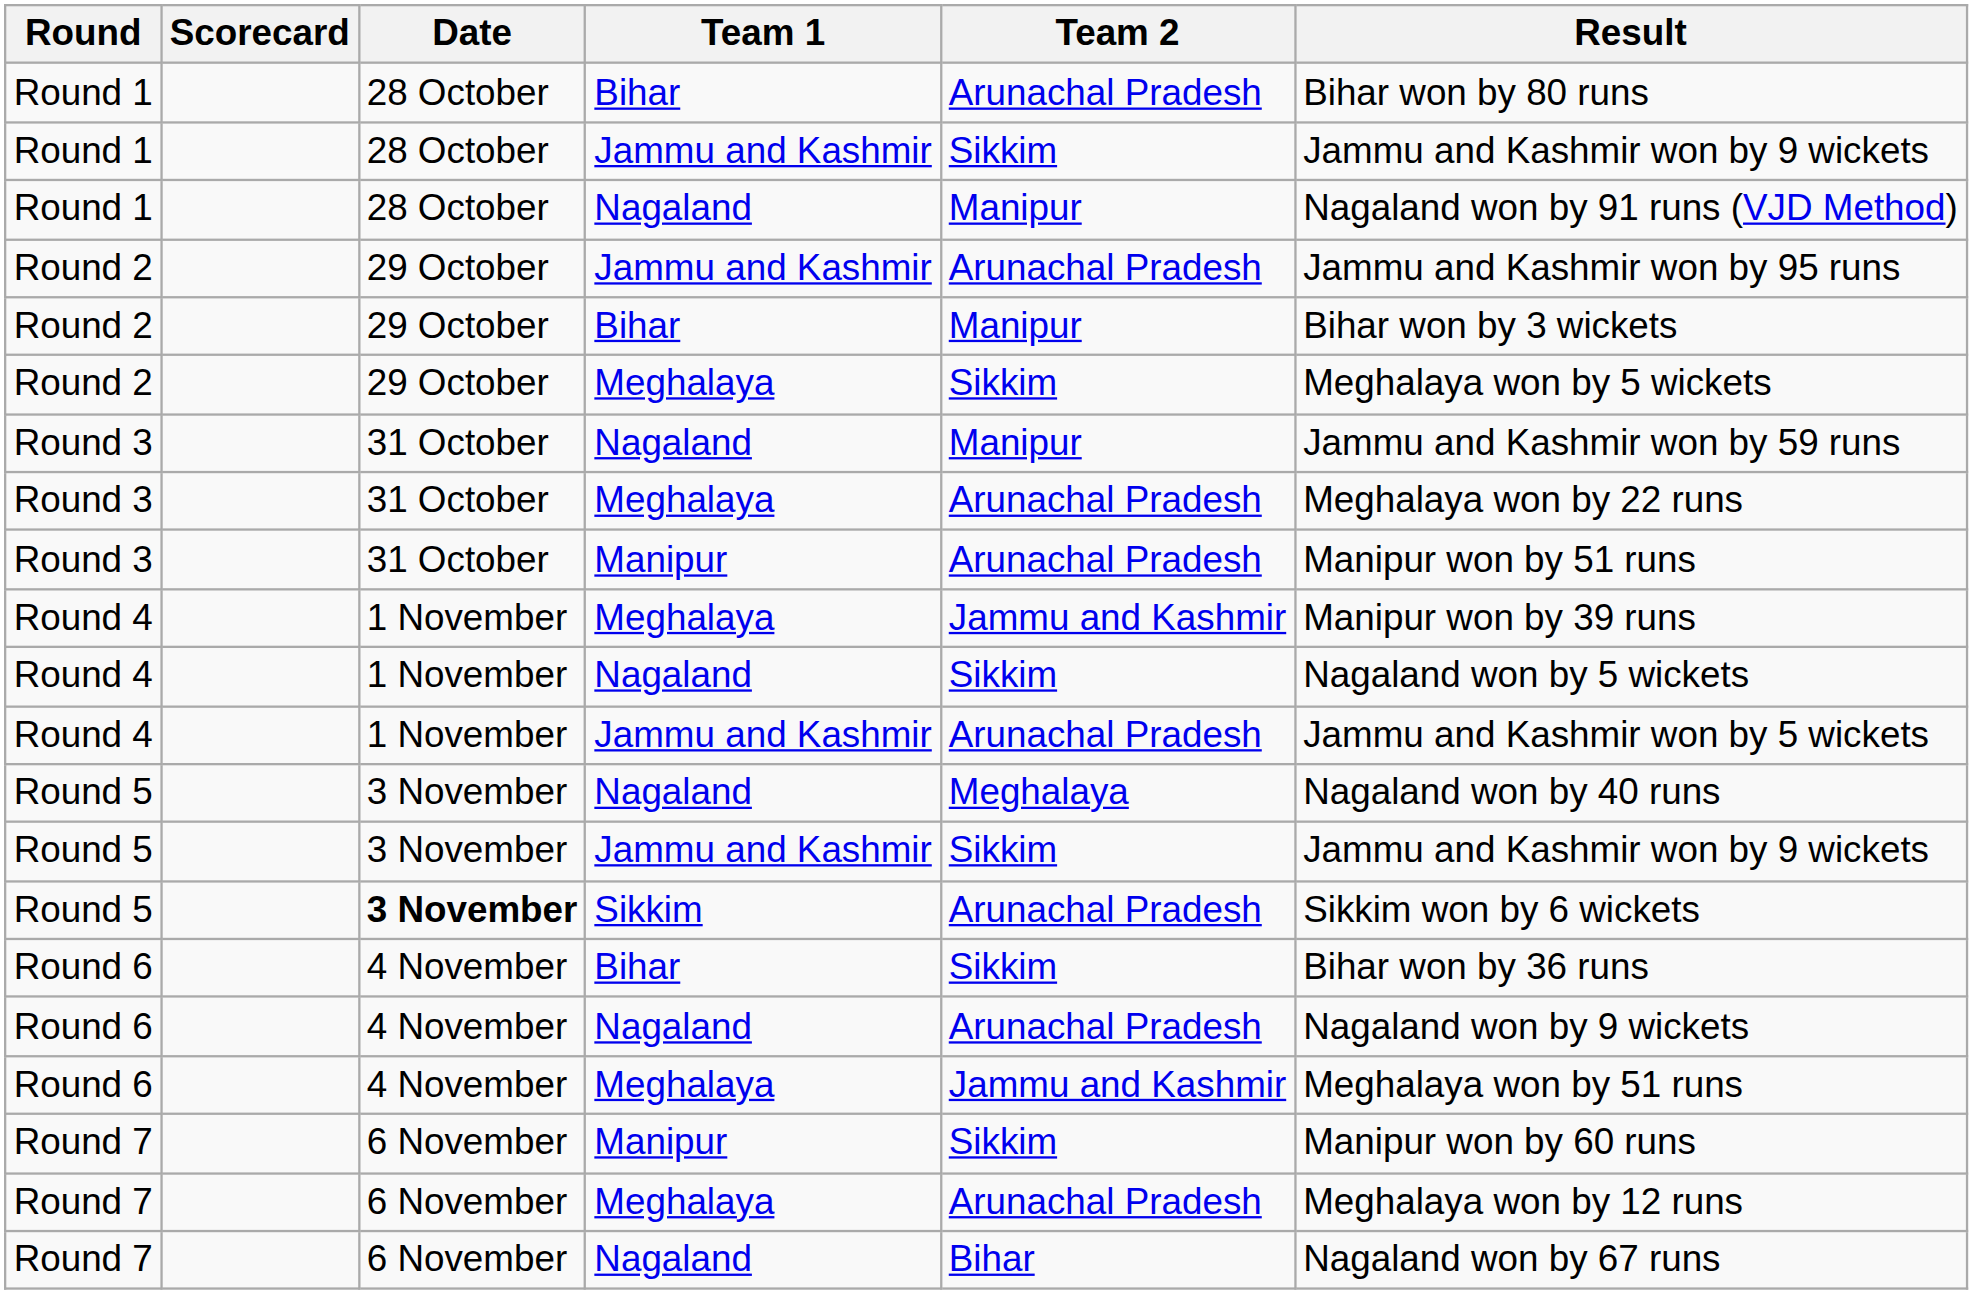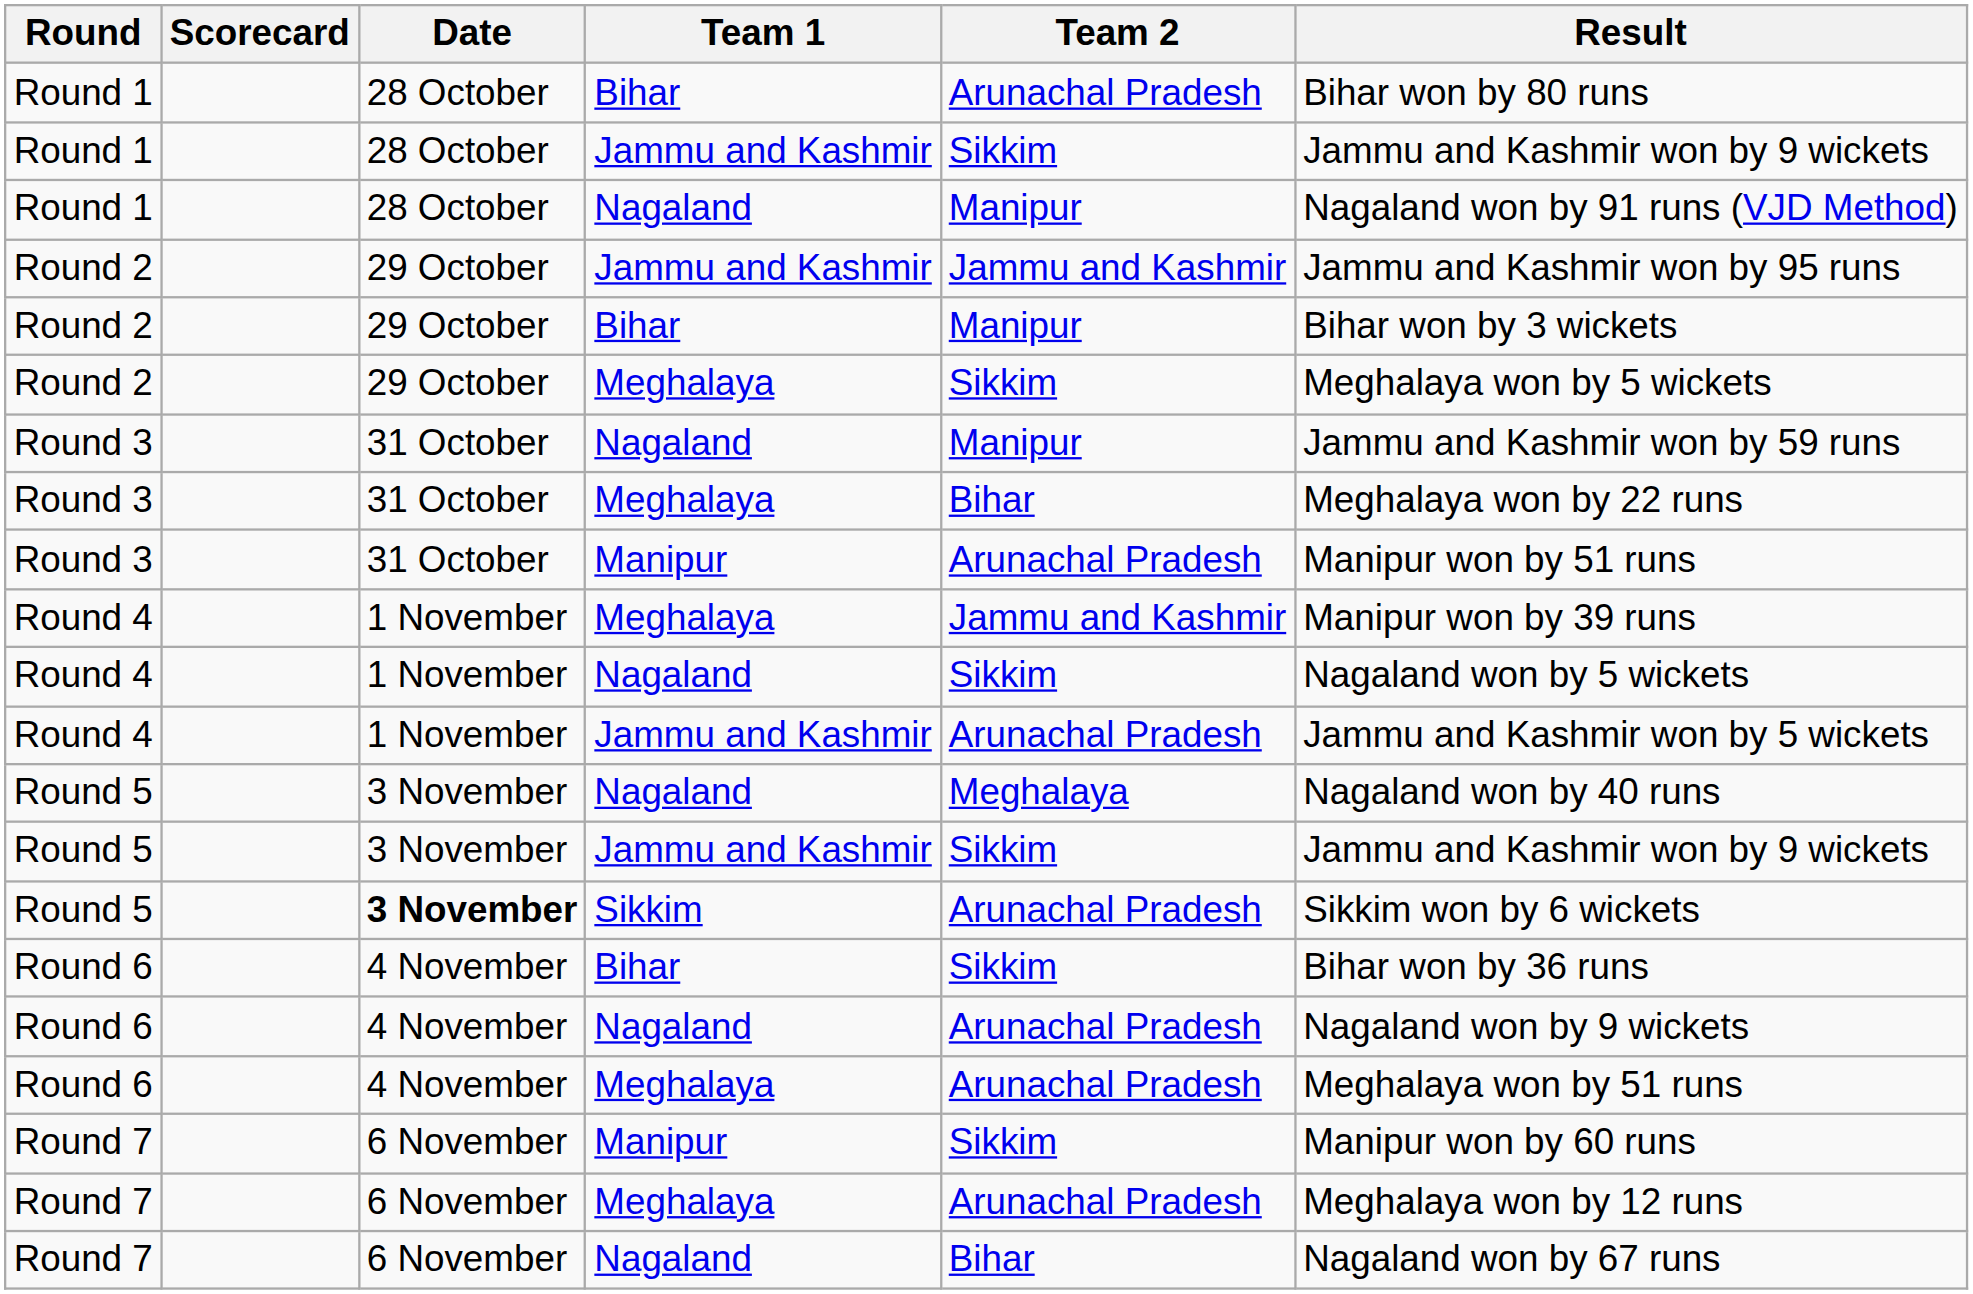Round 2 / Jammu and Kashmir | Team 2: Arunachal Pradesh -> Jammu and Kashmir
Round 3 / Meghalaya | Team 2: Arunachal Pradesh -> Bihar
Round 6 / Meghalaya | Team 2: Jammu and Kashmir -> Arunachal Pradesh
